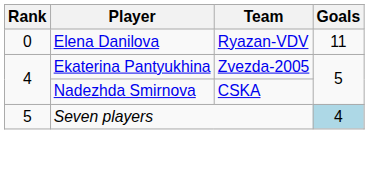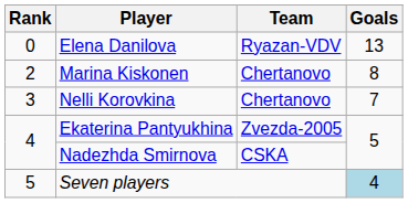Elena Danilova | Goals: 11 -> 13
+ row: 2 | Marina Kiskonen | Chertanovo | 8
+ row: 3 | Nelli Korovkina | Chertanovo | 7
